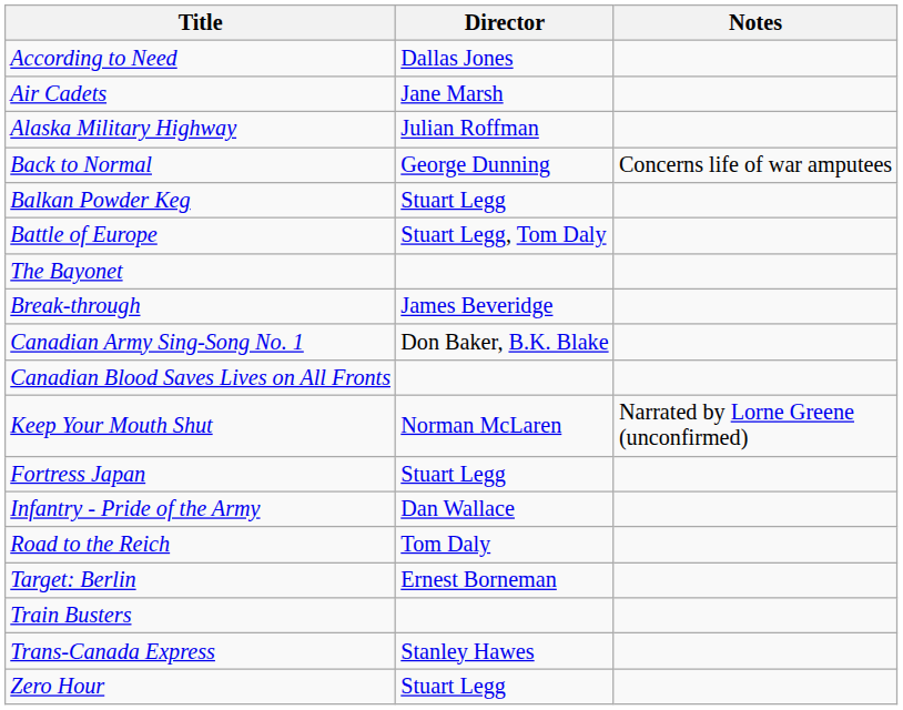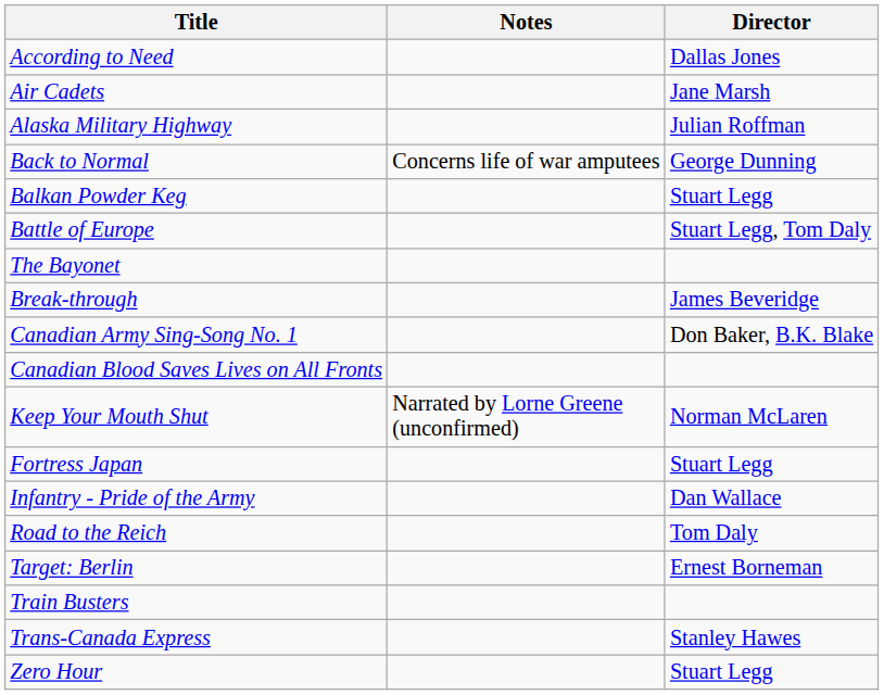columns swapped: Director <-> Notes
